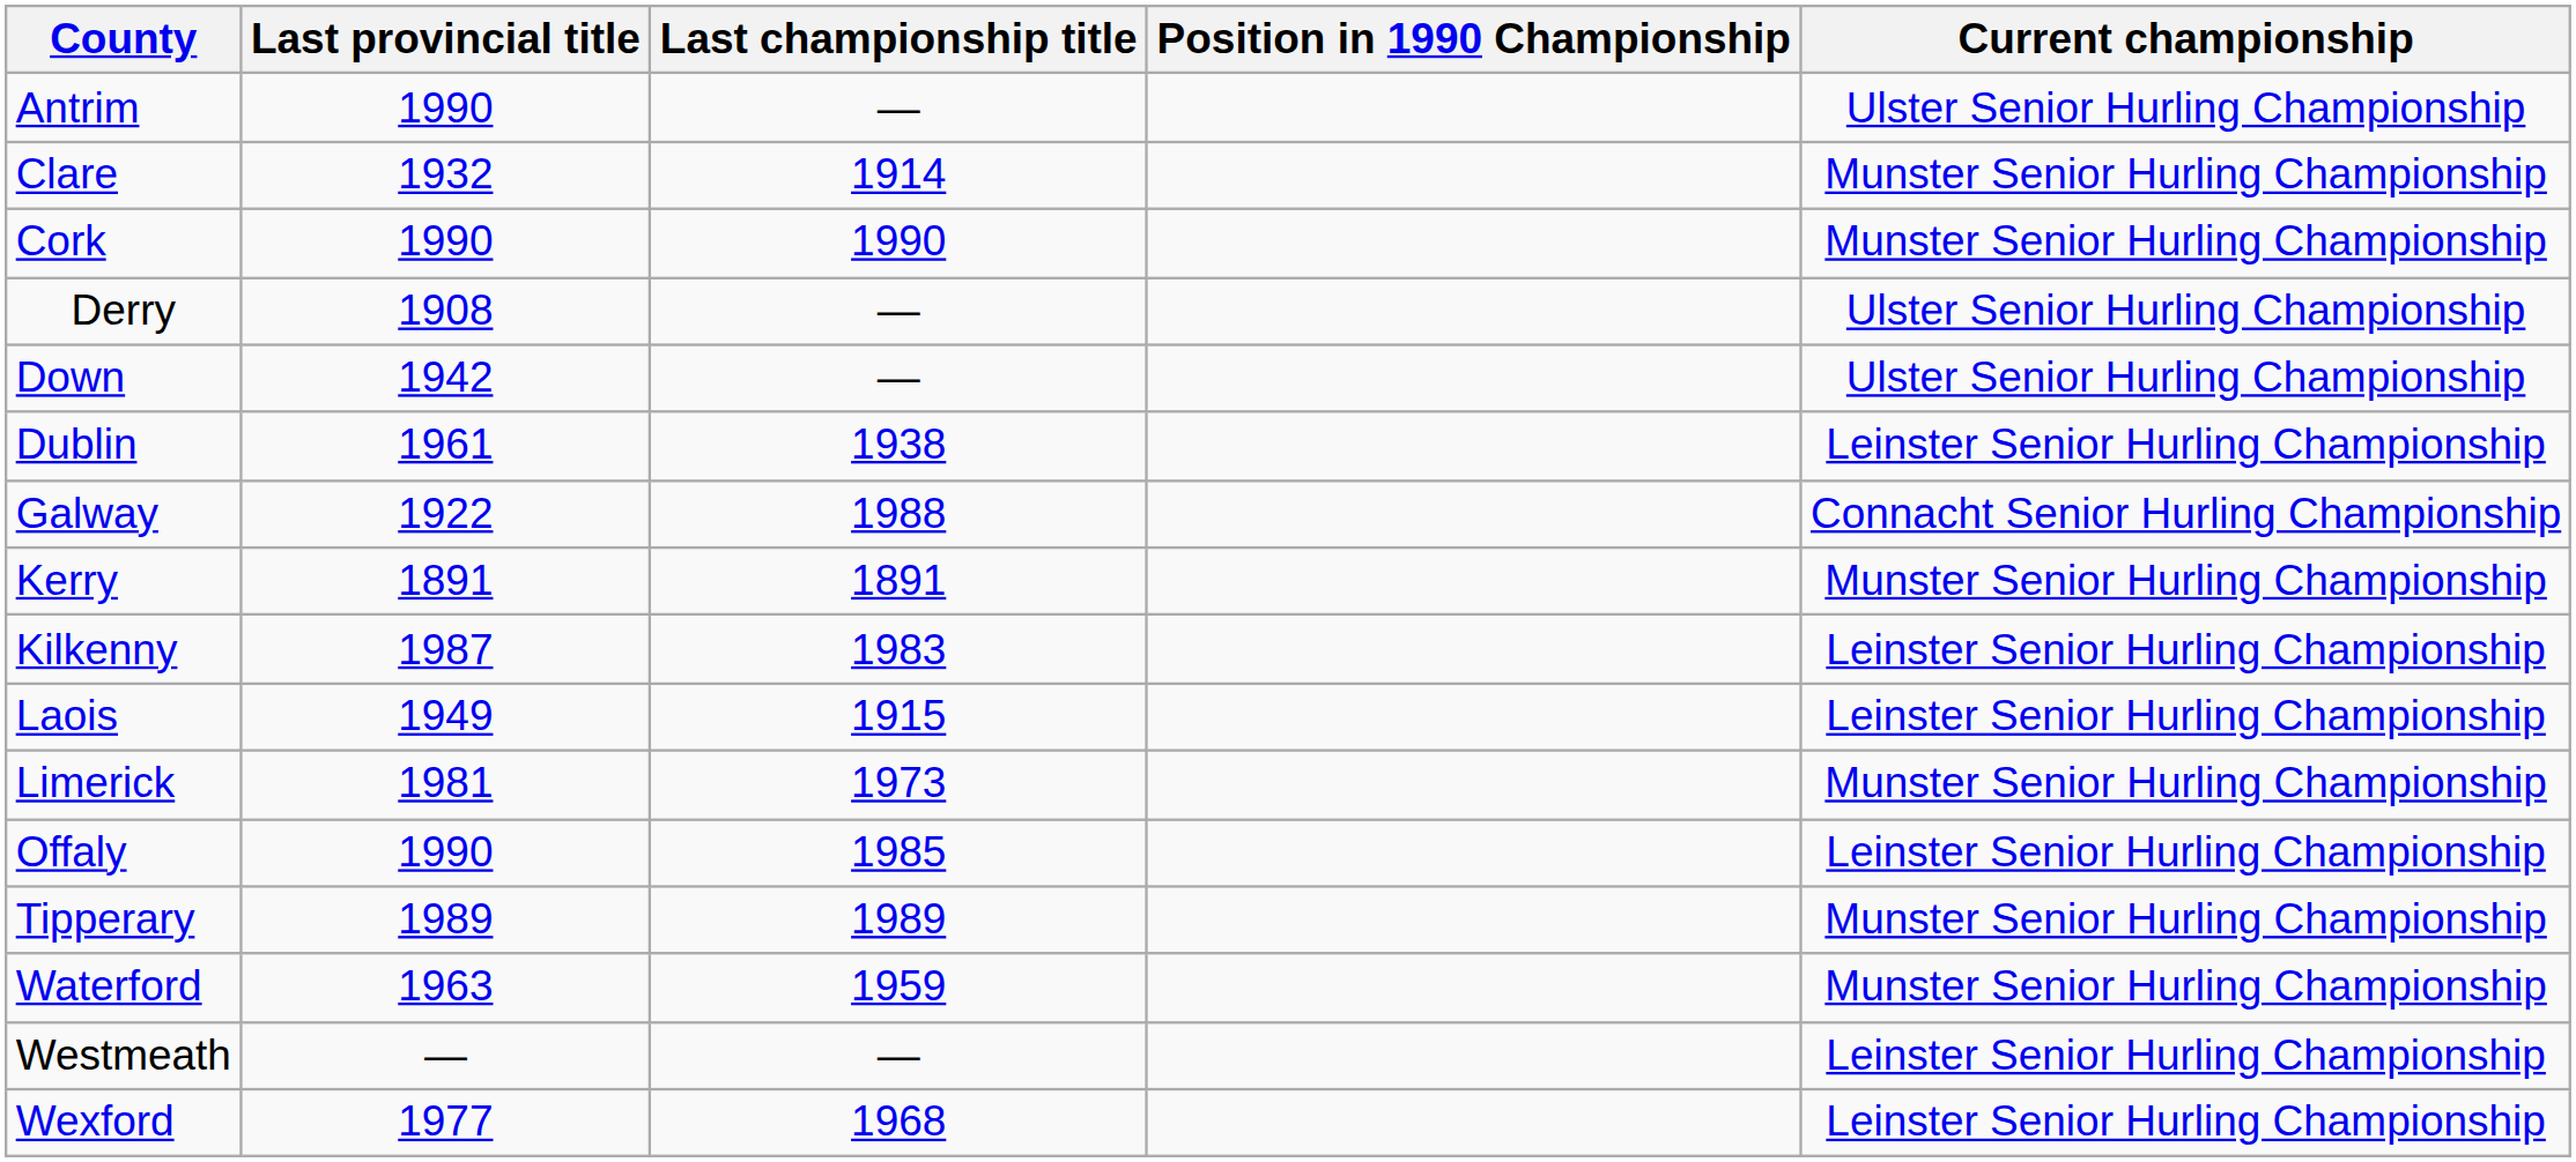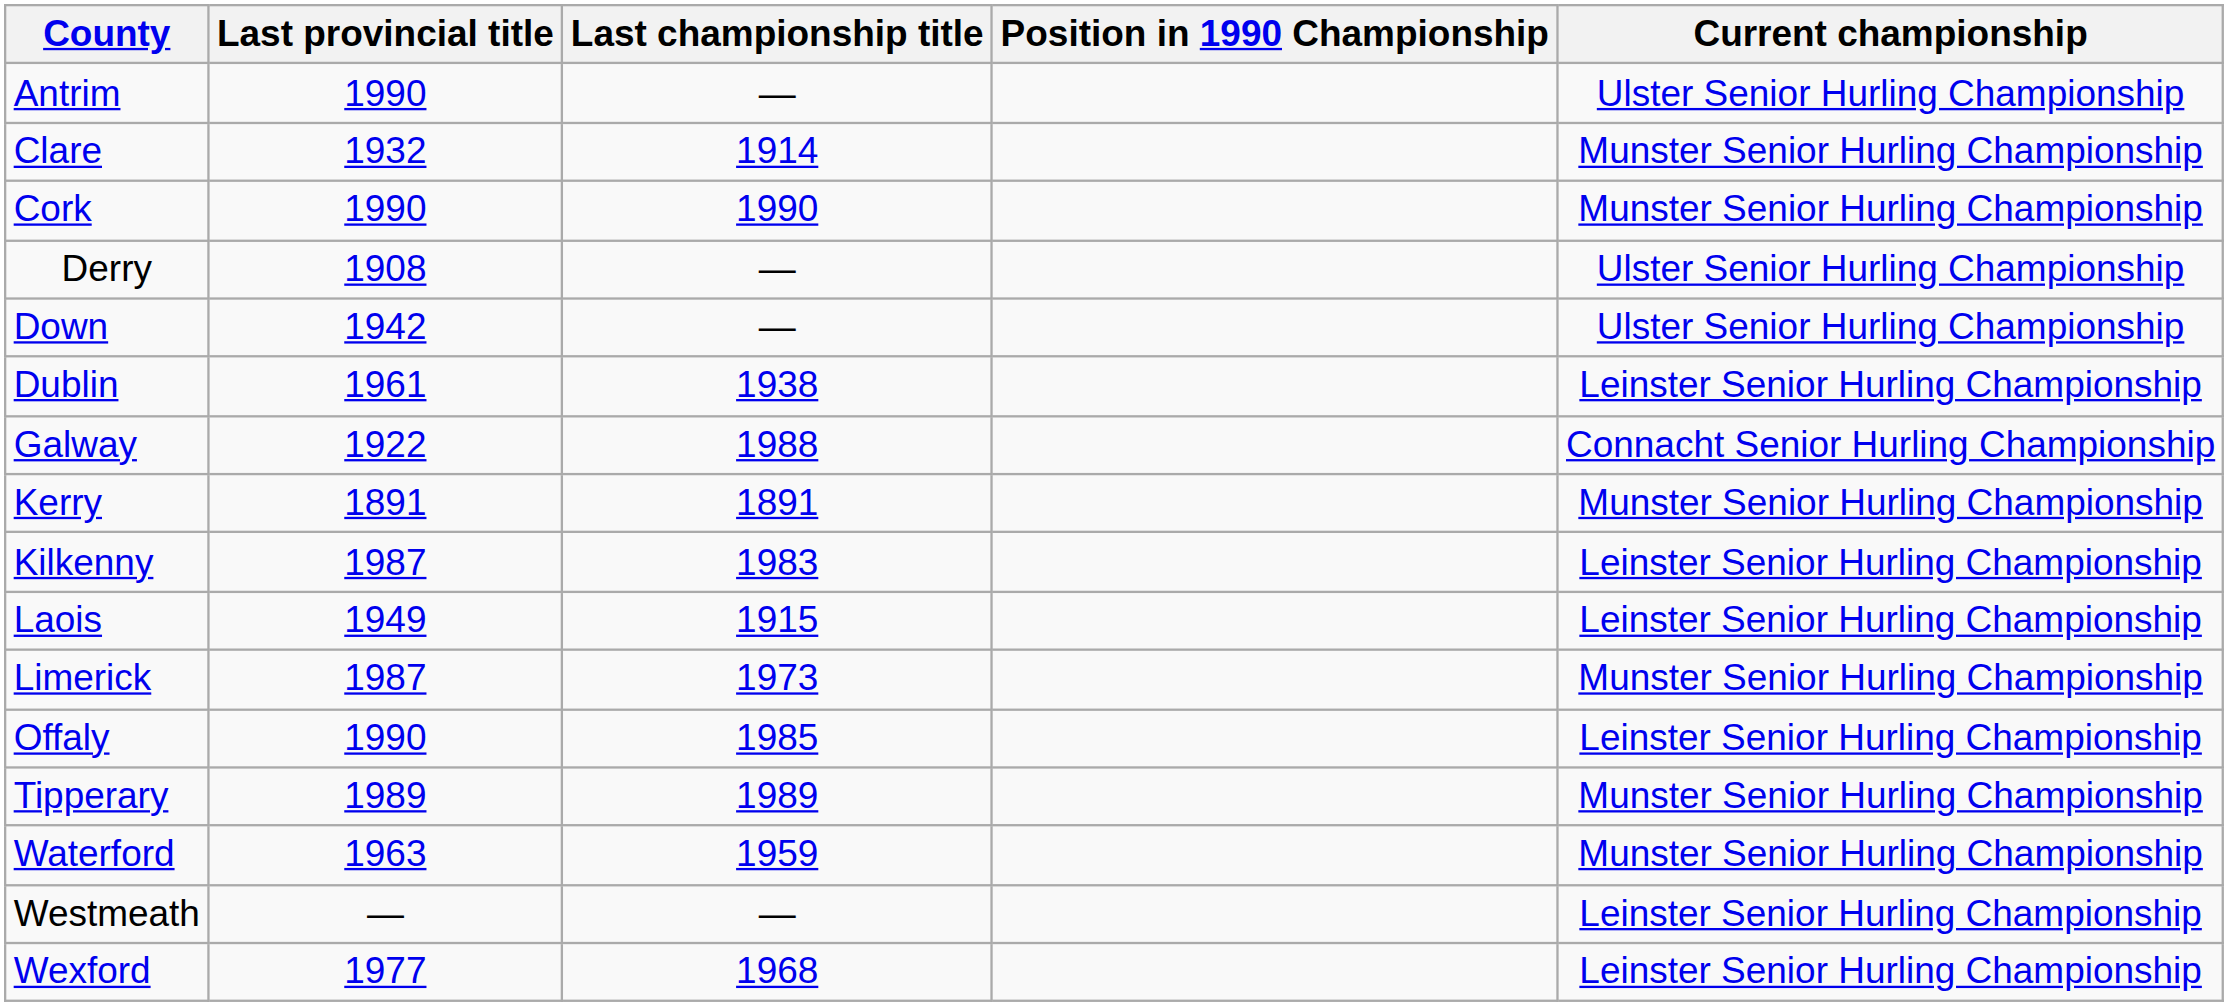Limerick | Last provincial title: 1981 -> 1987
